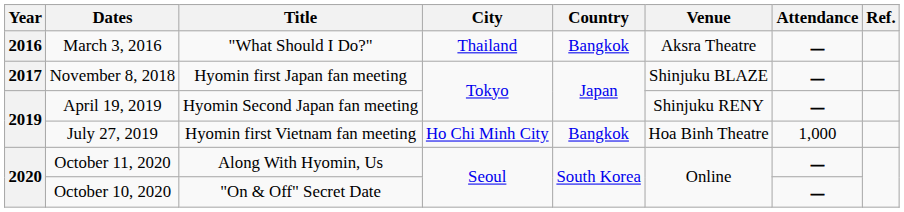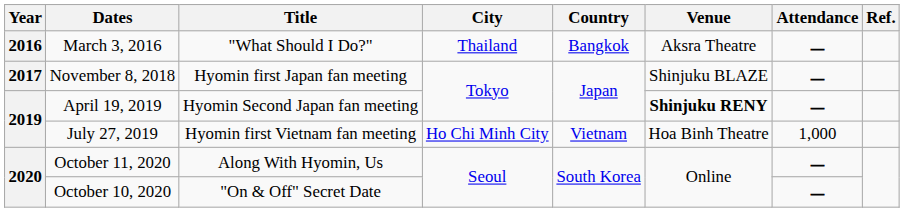April 19, 2019 | Venue: normal -> bold
July 27, 2019 | Country: Bangkok -> Vietnam
